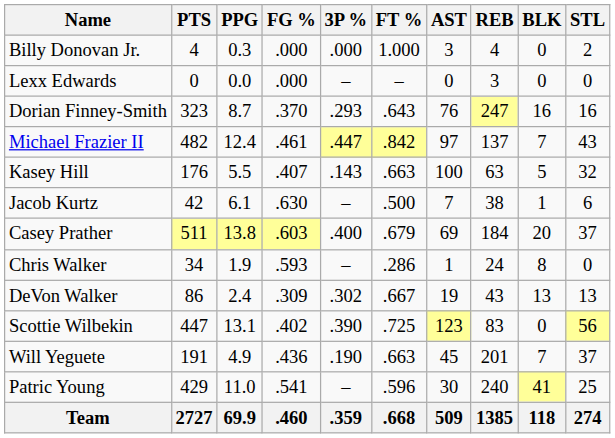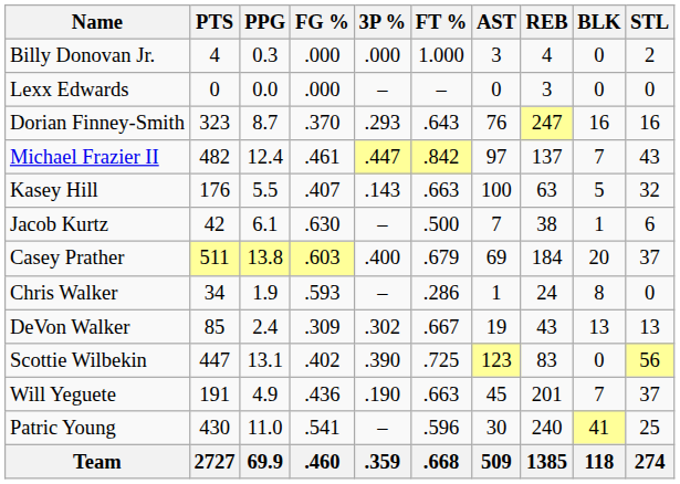DeVon Walker | PTS: 86 -> 85
Patric Young | PTS: 429 -> 430
